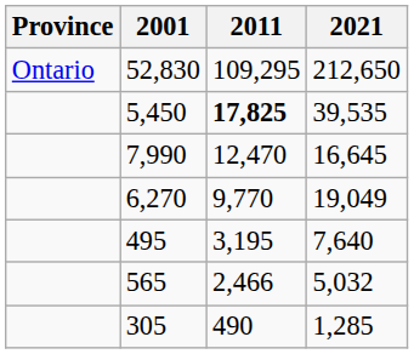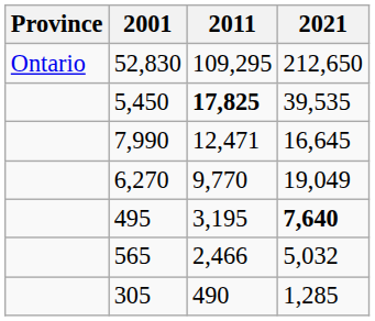7,990 | 2011: 12,470 -> 12,471
495 | 2021: normal -> bold
